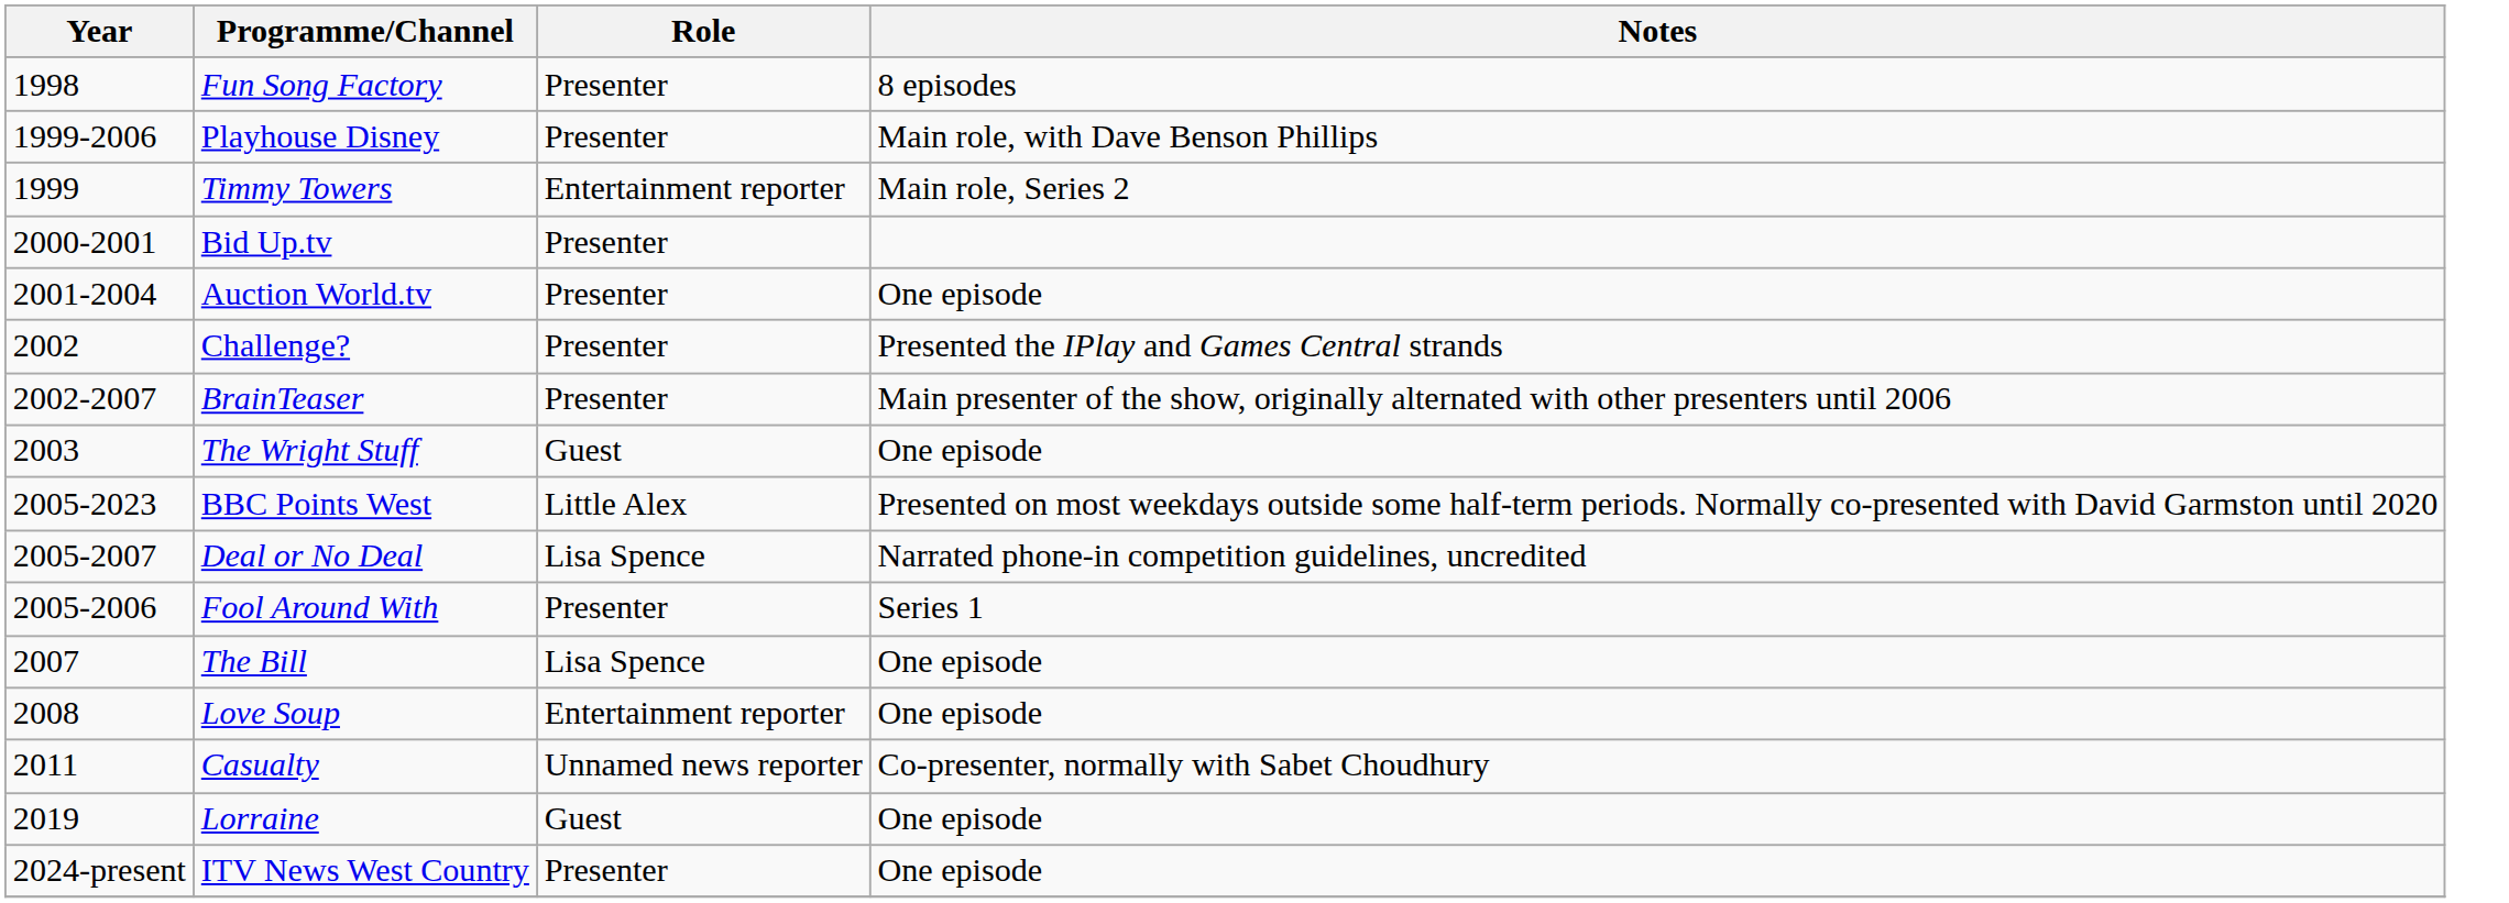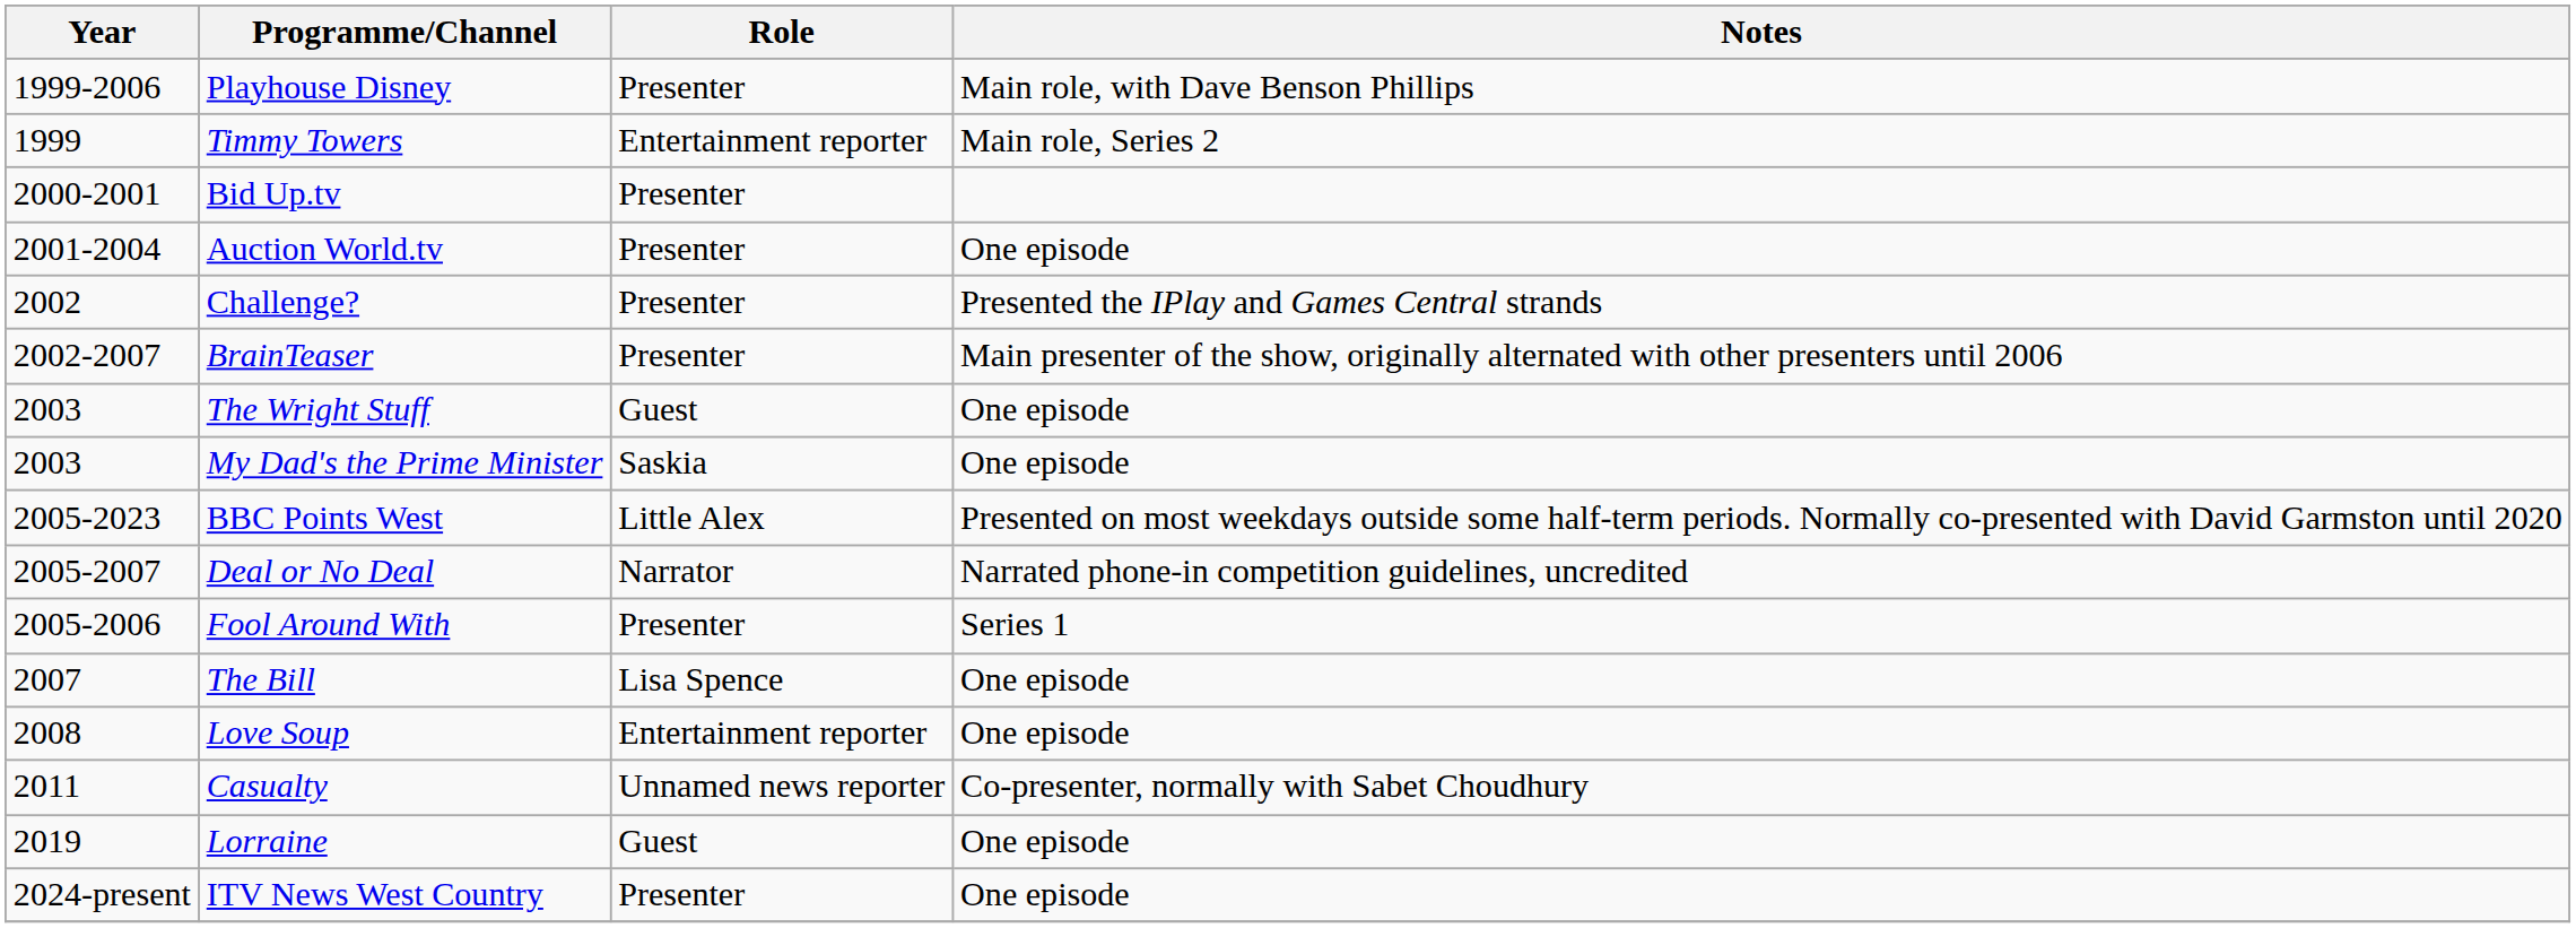- row: 1998 | Fun Song Factory | Presenter | 8 episodes
+ row: 2003 | My Dad's the Prime Minister | Saskia | One episode
Deal or No Deal | Role: Lisa Spence -> Narrator
